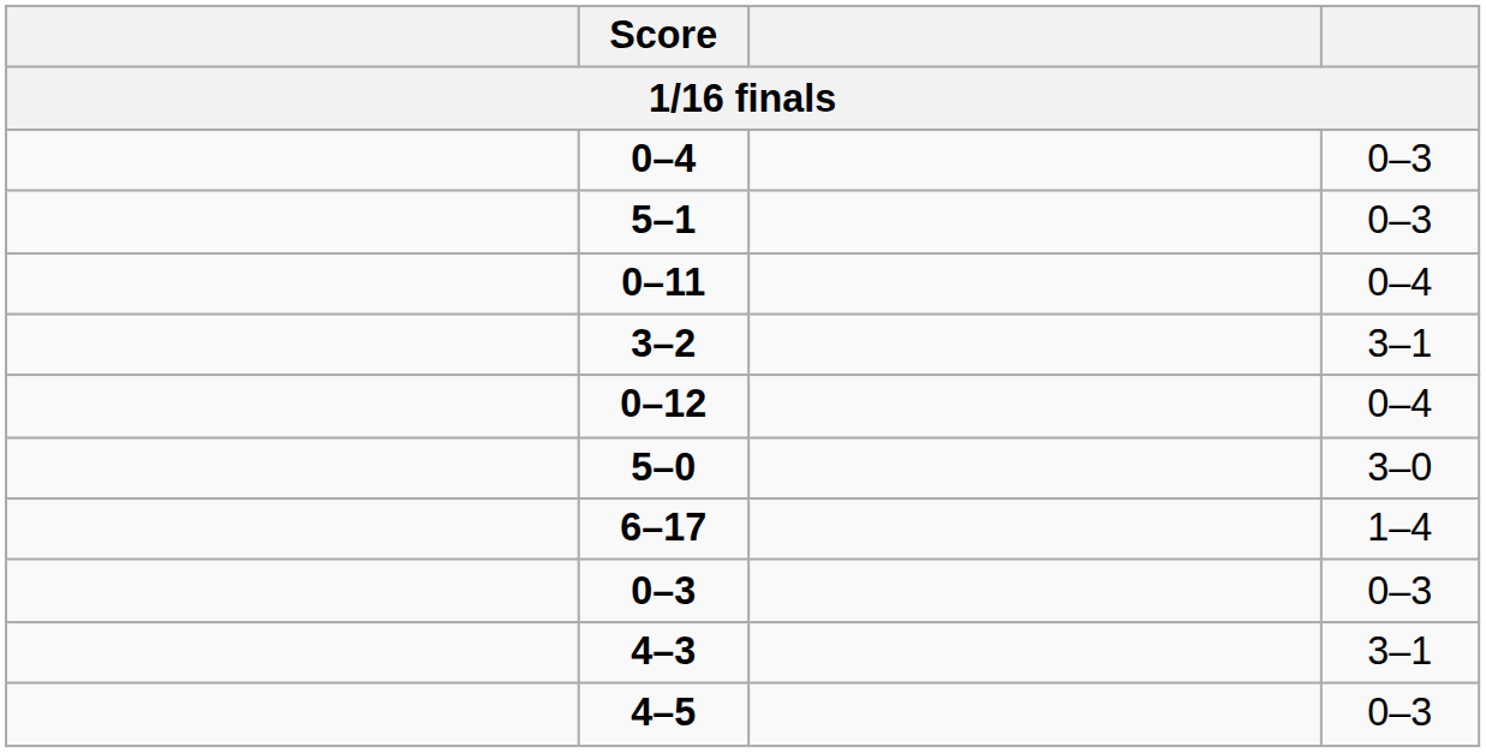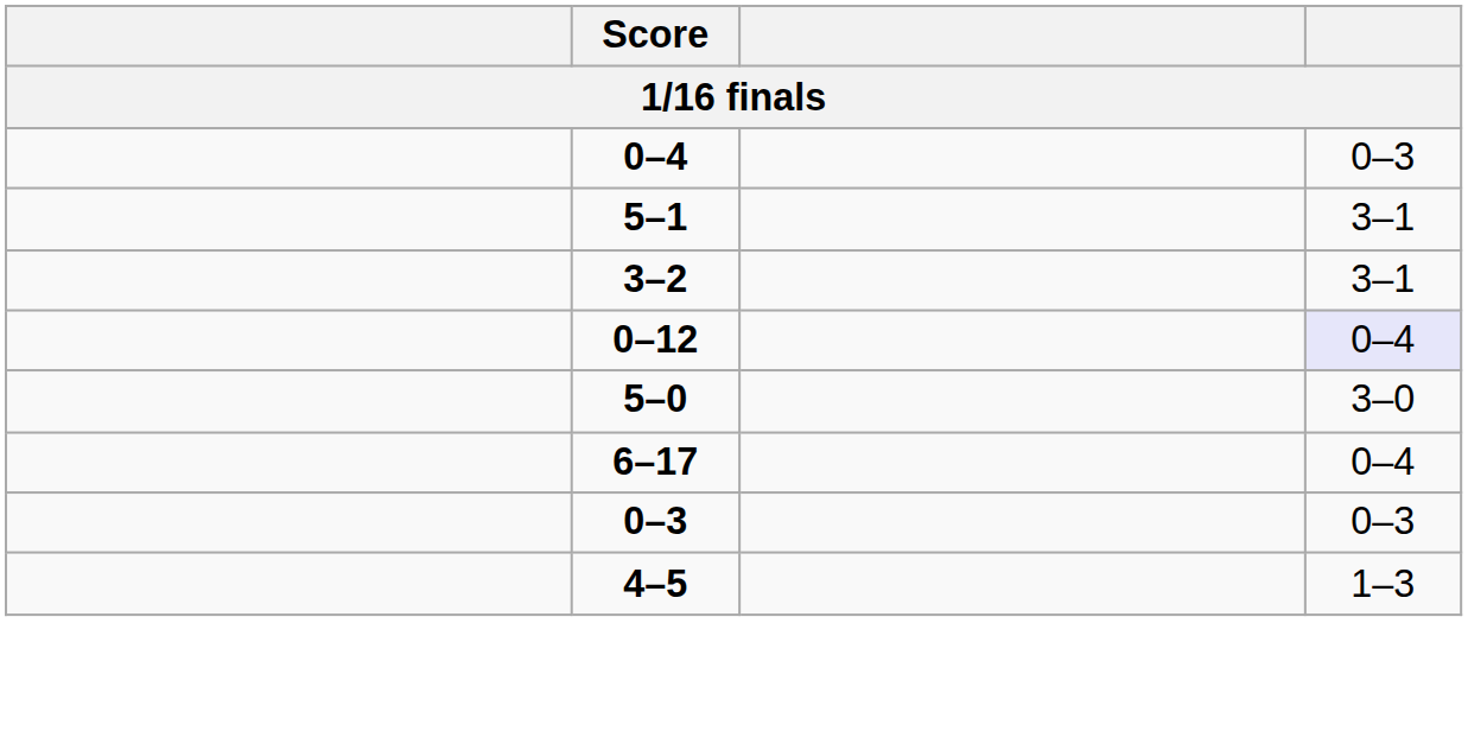5–1 | column 4: 0–3 -> 3–1
- row: 0–11 | 0–4
0–12 | column 4: no background -> lavender background
6–17 | column 4: 1–4 -> 0–4
- row: 4–3 | 3–1
4–5 | column 4: 0–3 -> 1–3
